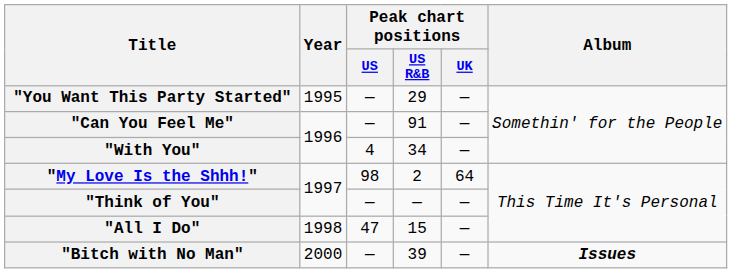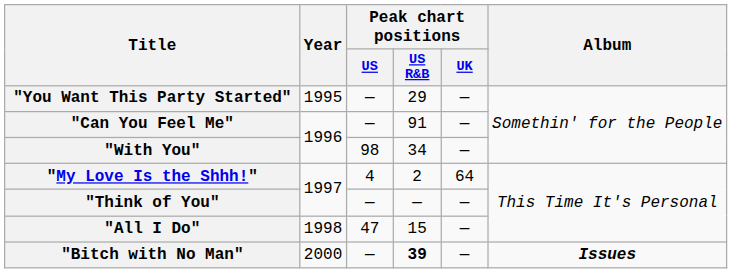"With You" | Peak chart positions / US: 4 -> 98
"My Love Is the Shhh!" | Peak chart positions / US: 98 -> 4
"Bitch with No Man" | Peak chart positions / US R&B: normal -> bold
